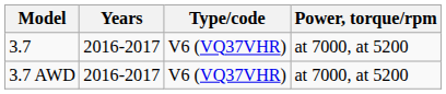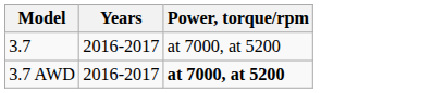- column: Type/code | V6 (VQ37VHR) | V6 (VQ37VHR)
3.7 AWD | Power, torque/rpm: normal -> bold
